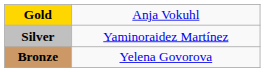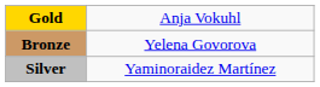rows swapped: Silver <-> Bronze
